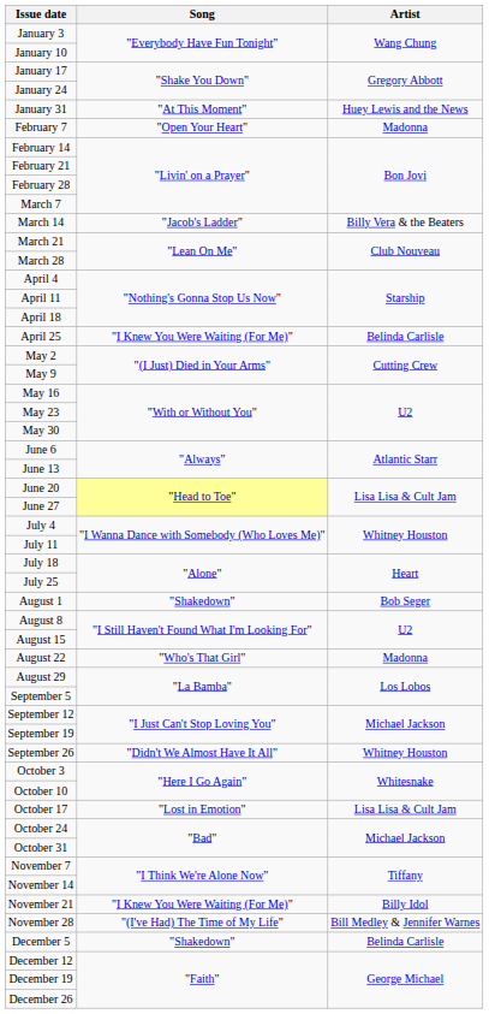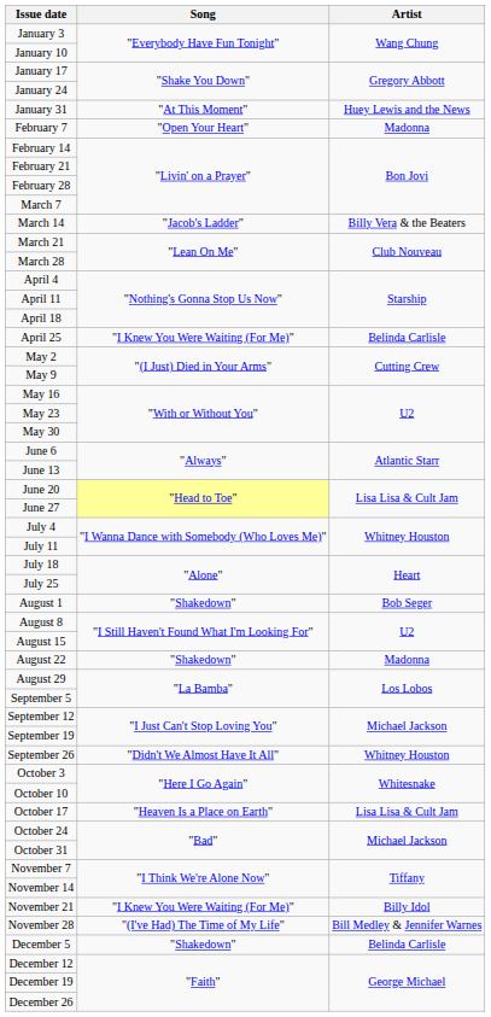August 22 | Song: "Who's That Girl" -> "Shakedown"
October 17 | Song: "Lost in Emotion" -> "Heaven Is a Place on Earth"
